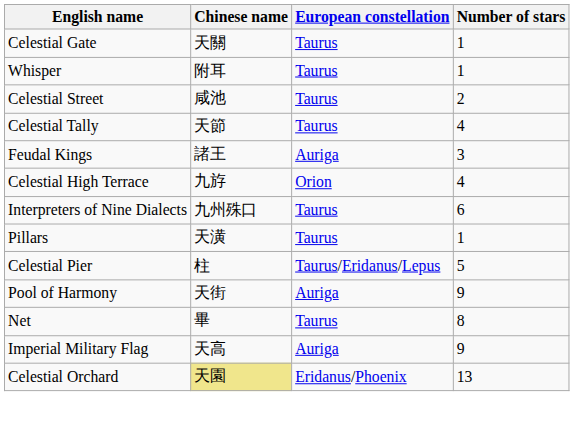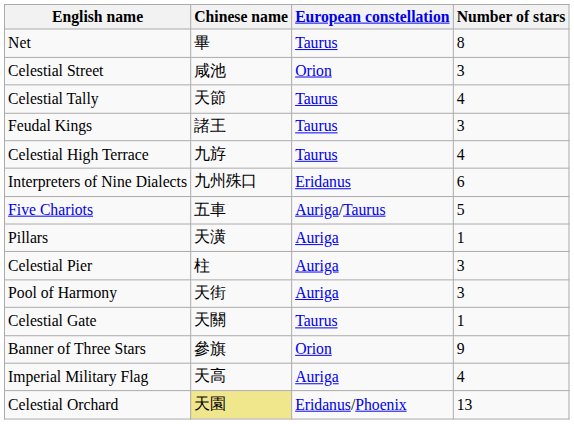rows swapped: Net <-> Celestial Gate
- row: Whisper | 附耳 | Taurus | 1
Celestial Street | European constellation: Taurus -> Orion
Celestial Street | Number of stars: 2 -> 3
Feudal Kings | European constellation: Auriga -> Taurus
Celestial High Terrace | European constellation: Orion -> Taurus
Interpreters of Nine Dialects | European constellation: Taurus -> Eridanus
+ row: Five Chariots | 五車 | Auriga/Taurus | 5
Pillars | European constellation: Taurus -> Auriga
Celestial Pier | European constellation: Taurus/Eridanus/Lepus -> Auriga
Celestial Pier | Number of stars: 5 -> 3
Pool of Harmony | Number of stars: 9 -> 3
+ row: Banner of Three Stars | 參旗 | Orion | 9
Imperial Military Flag | Number of stars: 9 -> 4
